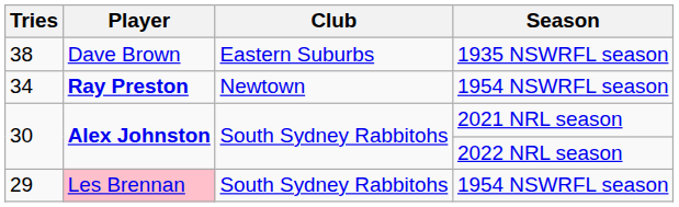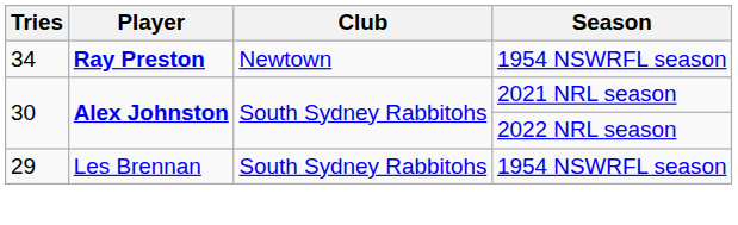- row: 38 | Dave Brown | Eastern Suburbs | 1935 NSWRFL season
29 | Player: pink background -> no background
